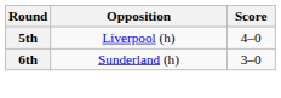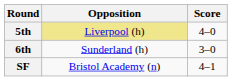5th | Opposition: no background -> khaki background
+ row: SF | Bristol Academy (n) | 4–1
